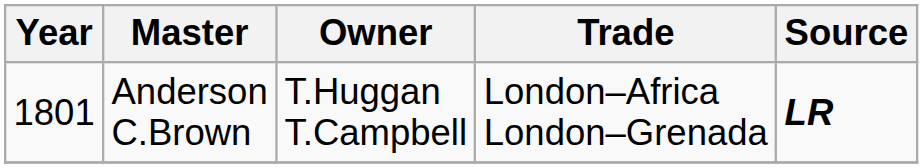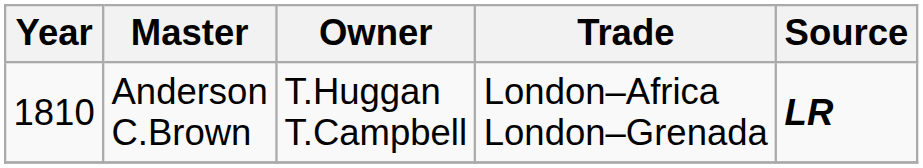Anderson C.Brown | Year: 1801 -> 1810
